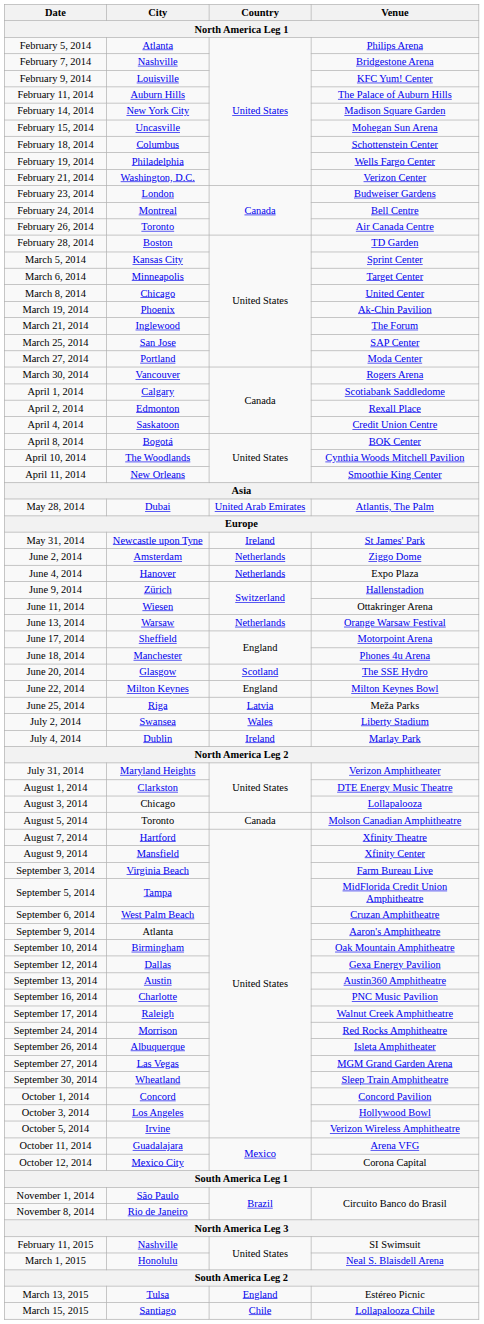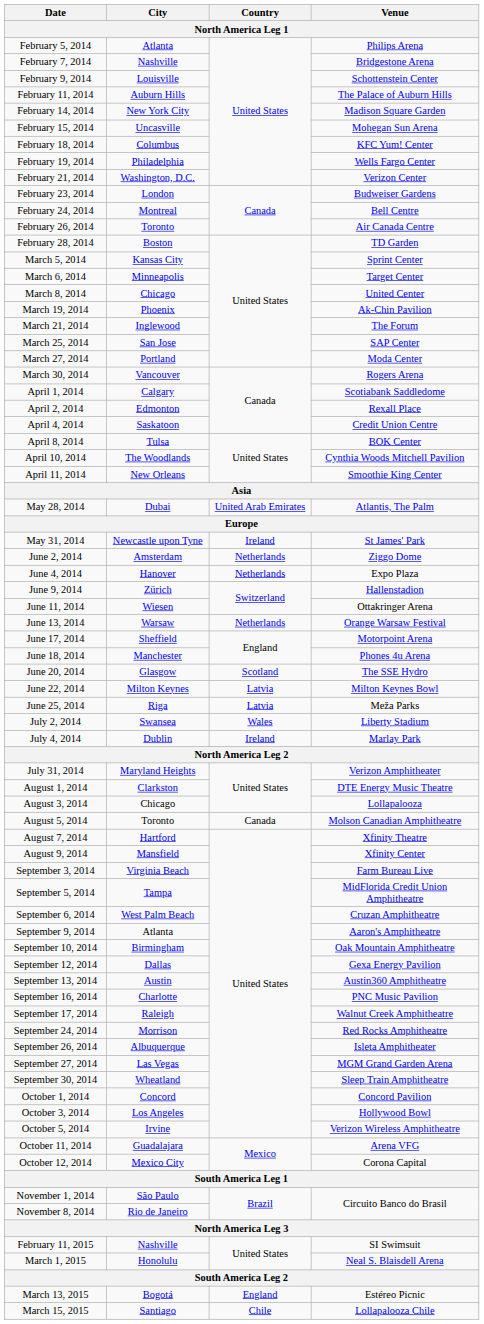February 9, 2014 | Venue / North America Leg 1: KFC Yum! Center -> Schottenstein Center
February 18, 2014 | Venue / North America Leg 1: Schottenstein Center -> KFC Yum! Center
April 8, 2014 | City / North America Leg 1: Bogotá -> Tulsa
June 22, 2014 | Country / North America Leg 1: England -> Latvia
March 13, 2015 | City / North America Leg 1: Tulsa -> Bogotá
